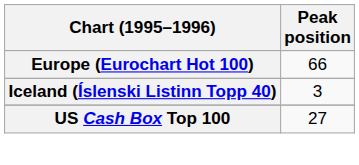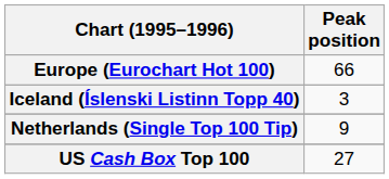+ row: Netherlands (Single Top 100 Tip) | 9
